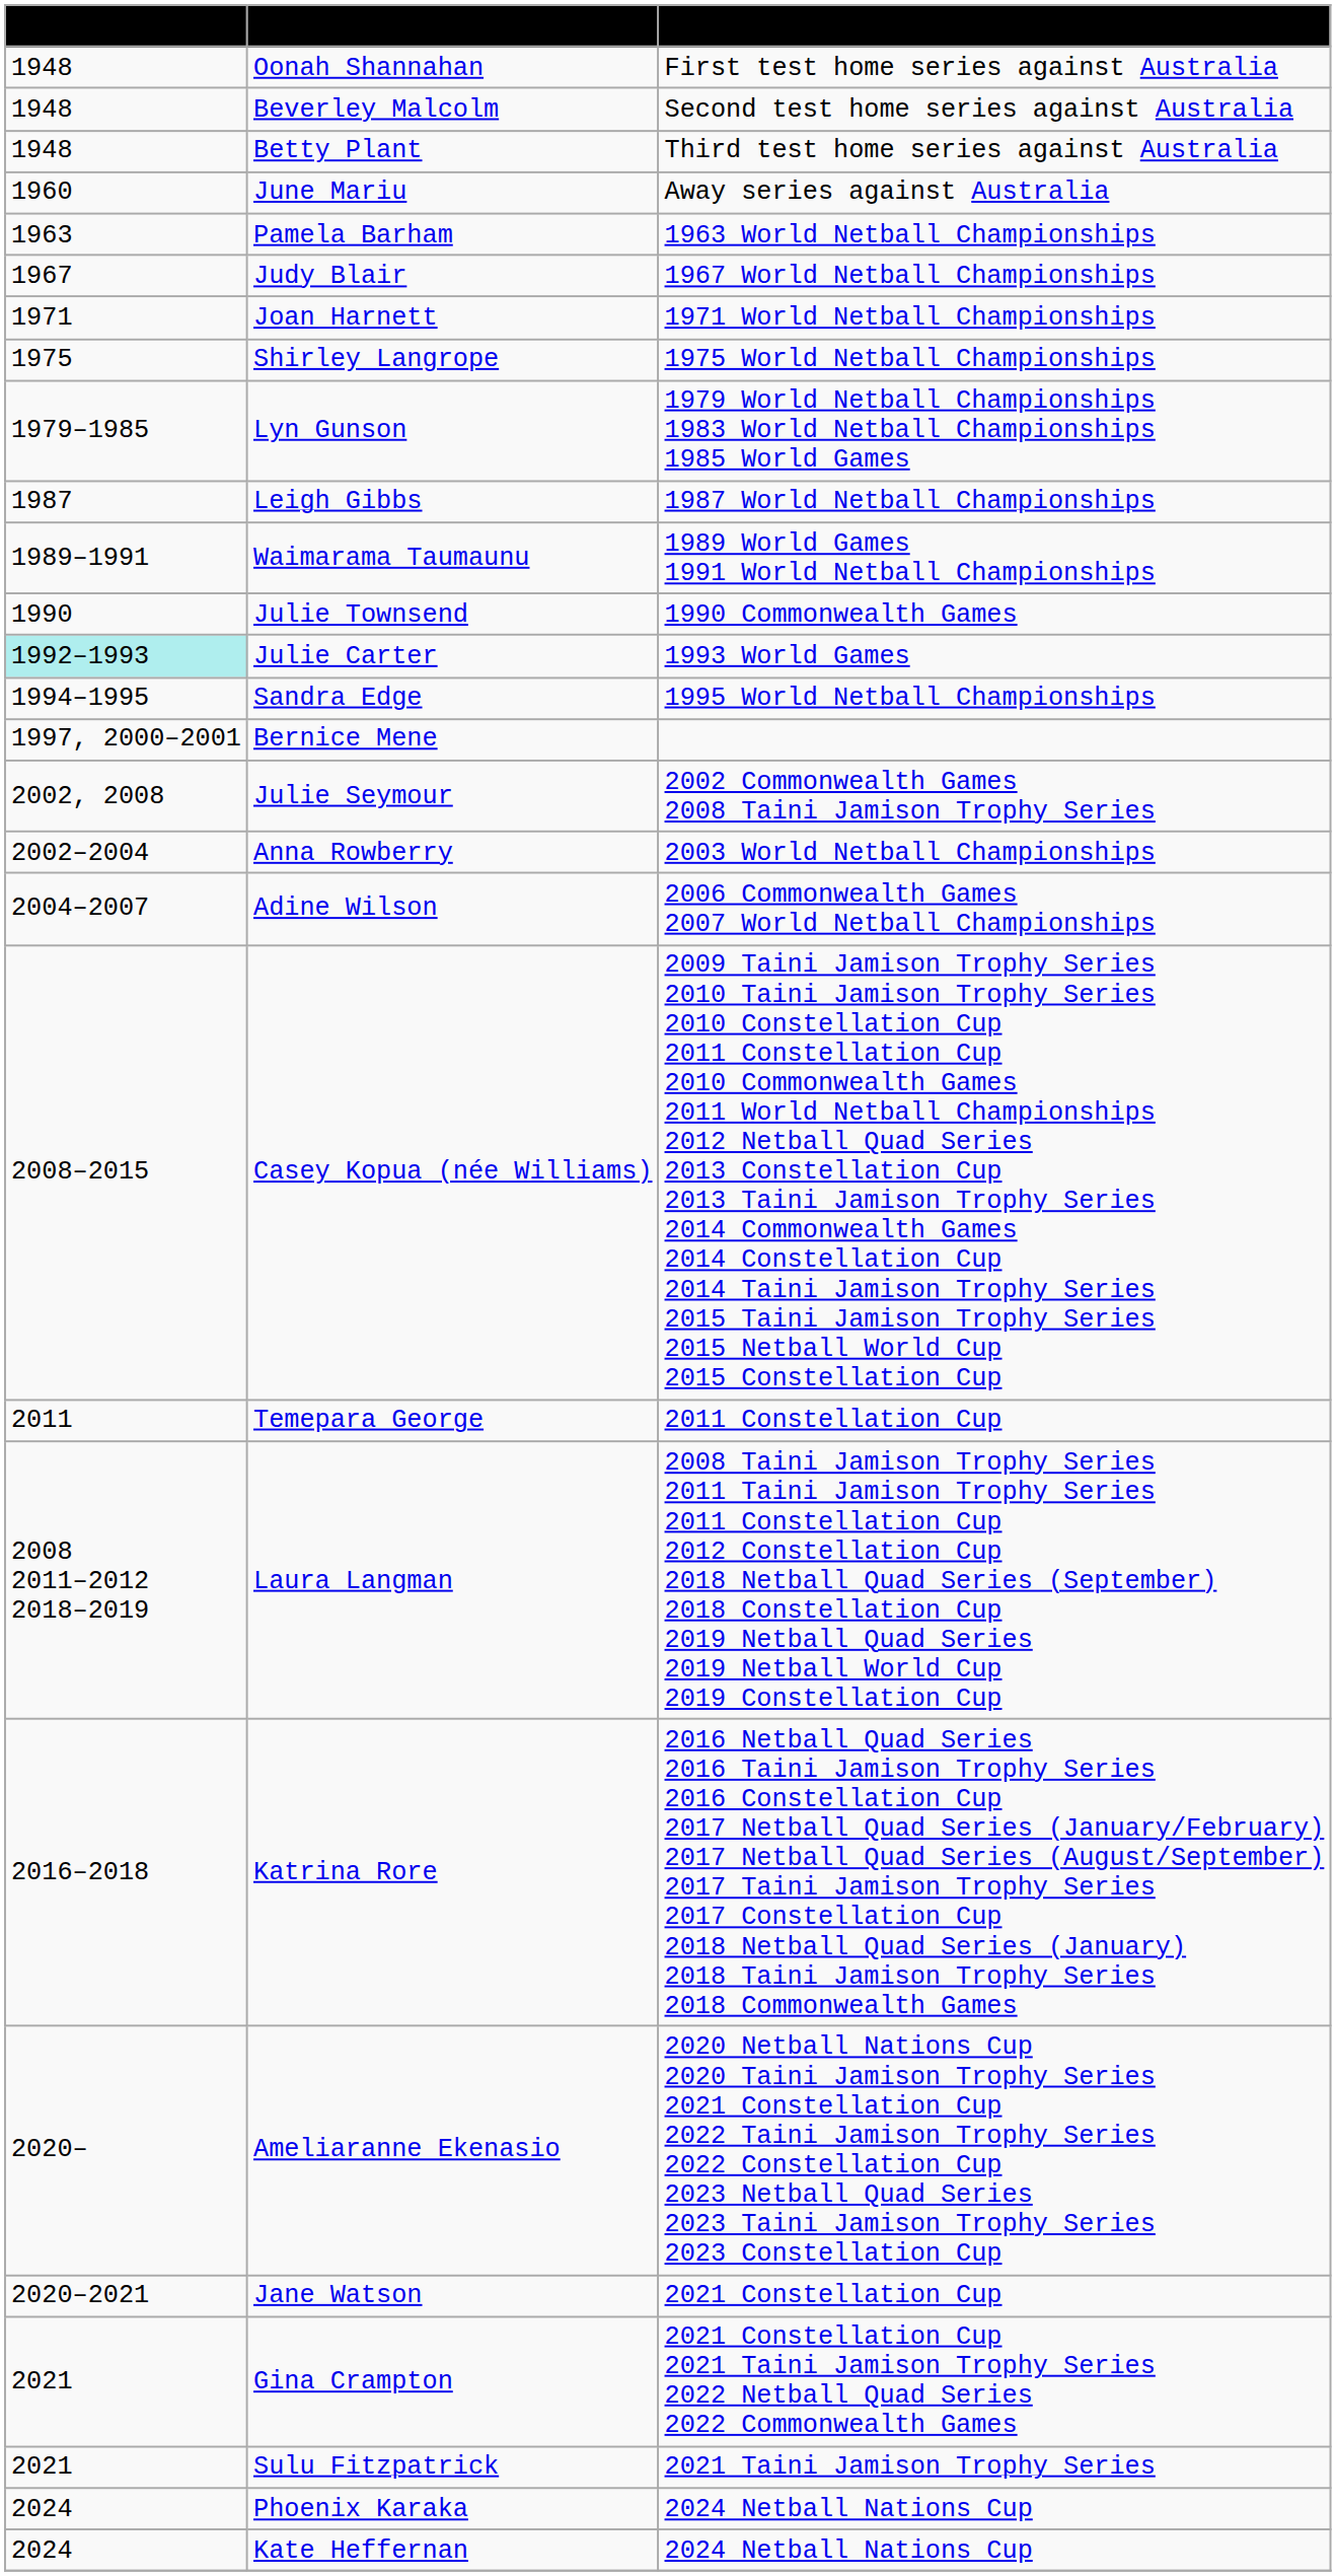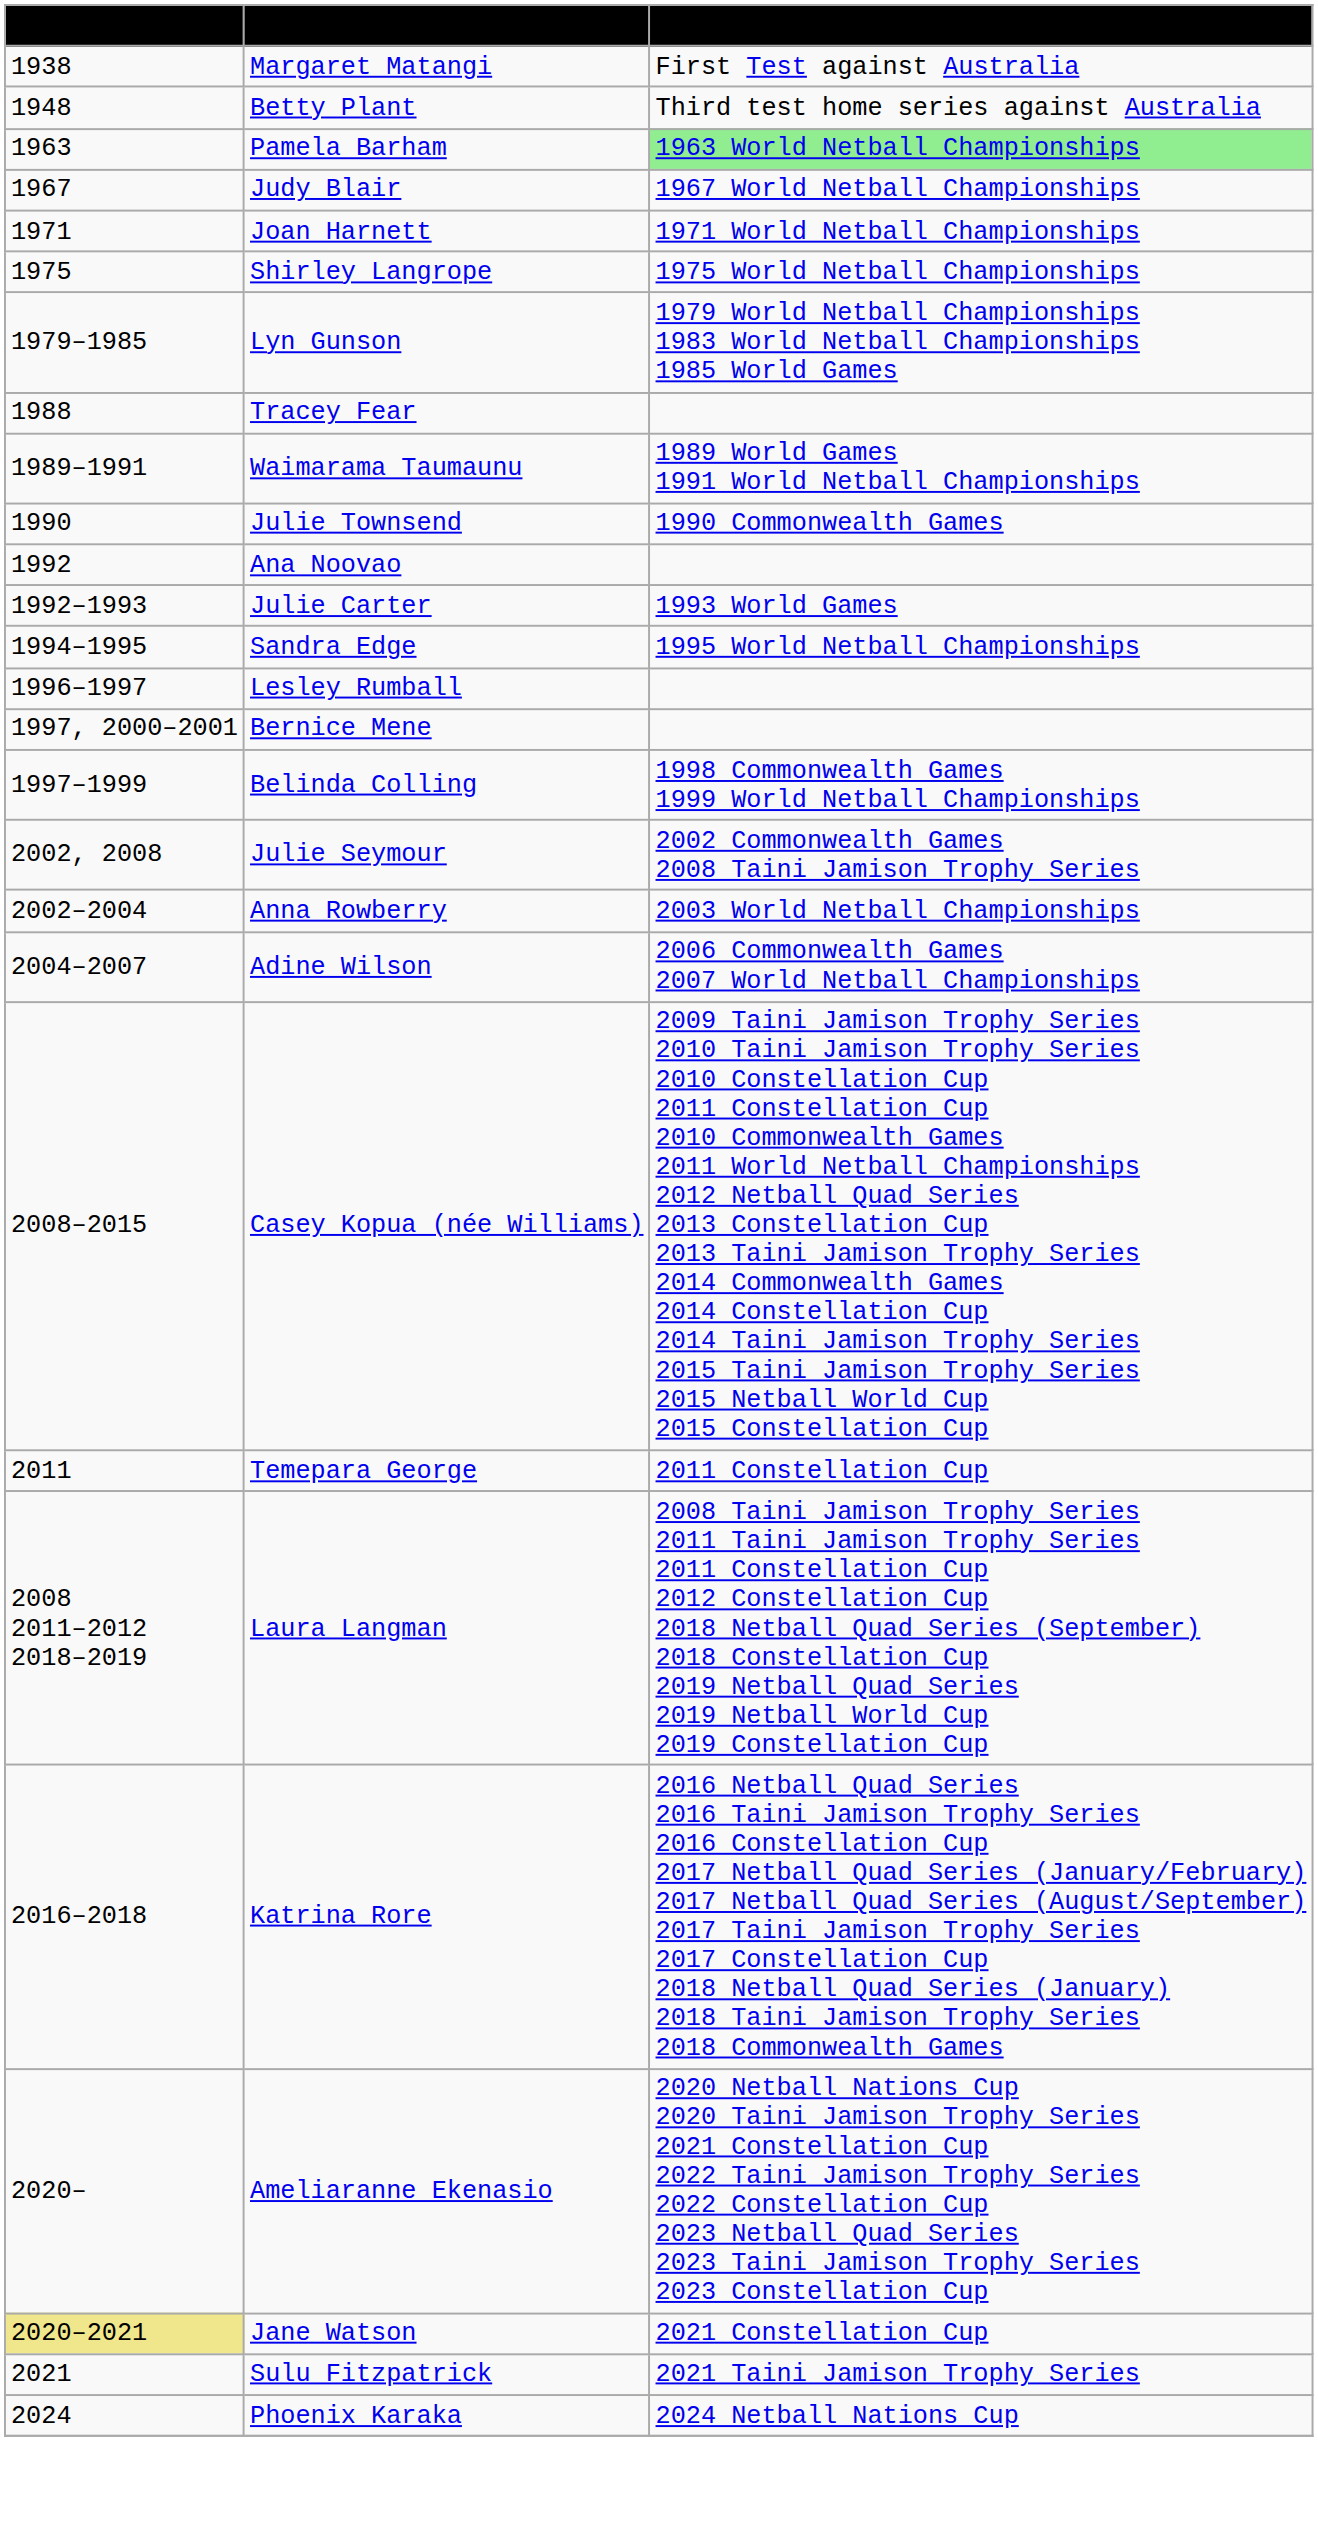+ row: 1938 | Margaret Matangi | First Test against Australia
- row: 1948 | Oonah Shannahan | First test home series against Australia
- row: 1948 | Beverley Malcolm | Second test home series against Australia
- row: 1960 | June Mariu | Away series against Australia
Pamela Barham | Series/Tournaments: no background -> lightgreen background
- row: 1987 | Leigh Gibbs | 1987 World Netball Championships
+ row: 1988 | Tracey Fear
+ row: 1992 | Ana Noovao
Julie Carter | Years: paleturquoise background -> no background
+ row: 1996–1997 | Lesley Rumball
+ row: 1997–1999 | Belinda Colling | 1998 Commonwealth Games 1999 World Netball Championships
Jane Watson | Years: no background -> khaki background
- row: 2021 | Gina Crampton | 2021 Constellation Cup 2021 Taini Jamison Trophy Series 2022 Netball Quad Series 2022 Commonwealth Games
- row: 2024 | Kate Heffernan | 2024 Netball Nations Cup
